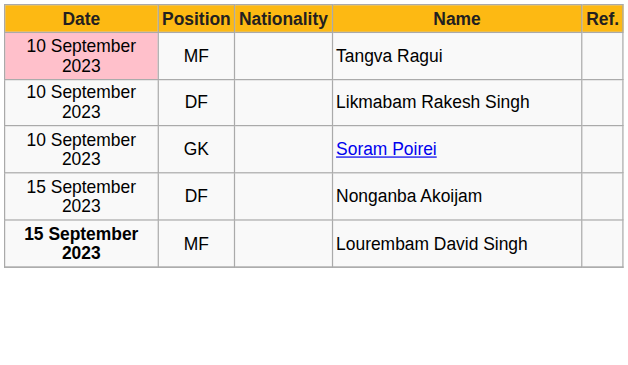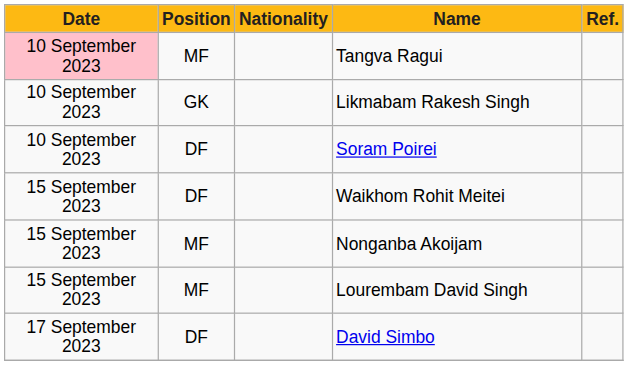Likmabam Rakesh Singh | Position: DF -> GK
Soram Poirei | Position: GK -> DF
+ row: 15 September 2023 | DF | Waikhom Rohit Meitei
Nonganba Akoijam | Position: DF -> MF
Lourembam David Singh | Date: bold -> normal
+ row: 17 September 2023 | DF | David Simbo
